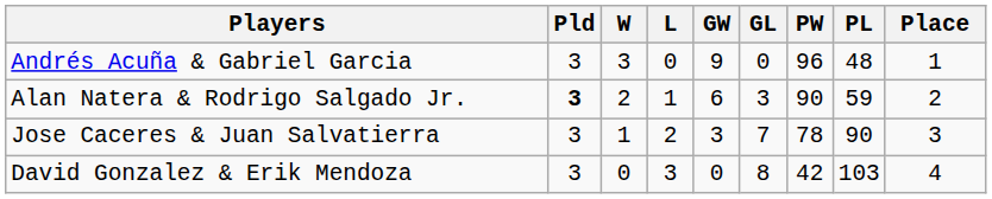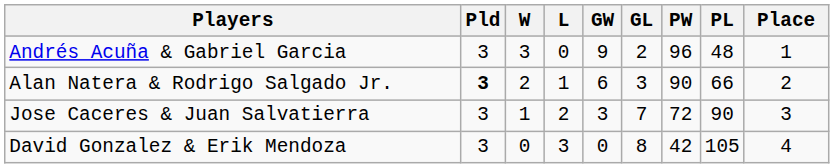Andrés Acuña & Gabriel Garcia | GL: 0 -> 2
Alan Natera & Rodrigo Salgado Jr. | PL: 59 -> 66
Jose Caceres & Juan Salvatierra | PW: 78 -> 72
David Gonzalez & Erik Mendoza | PL: 103 -> 105
